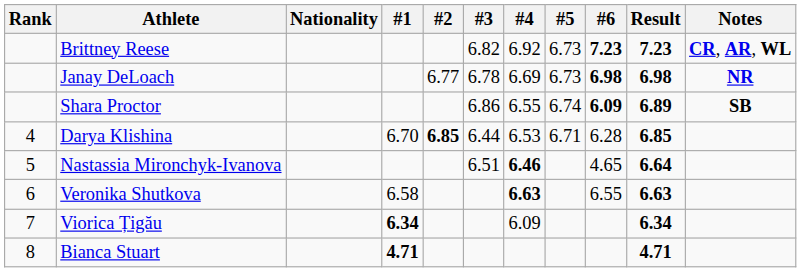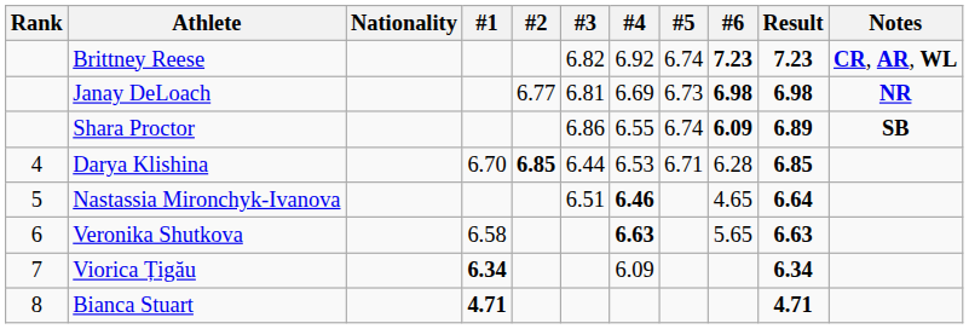Brittney Reese | #5: 6.73 -> 6.74
Janay DeLoach | #3: 6.78 -> 6.81
Veronika Shutkova | #6: 6.55 -> 5.65
